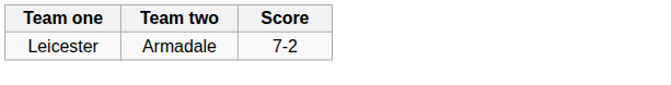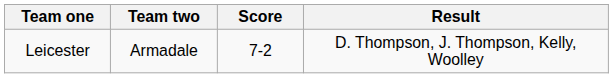+ column: Result | D. Thompson, J. Thompson, Kelly, Woolley
